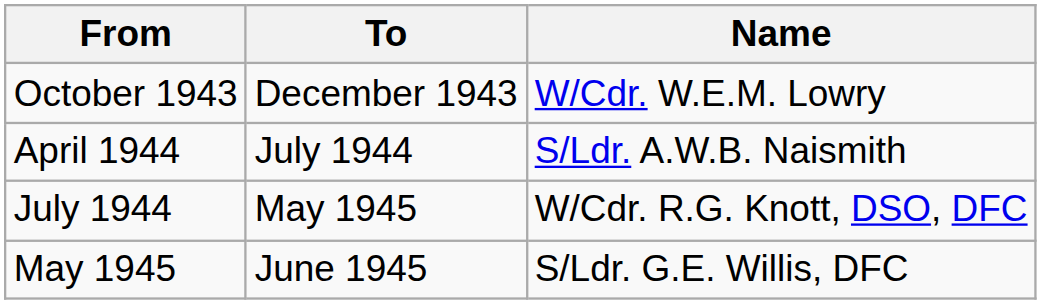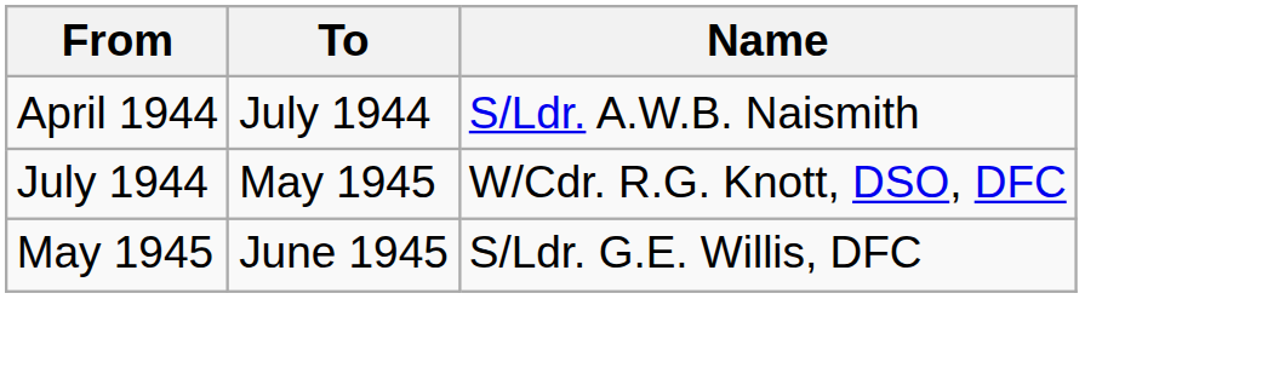- row: October 1943 | December 1943 | W/Cdr. W.E.M. Lowry
